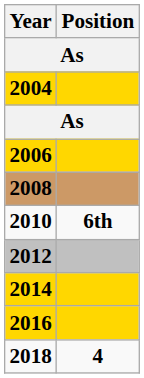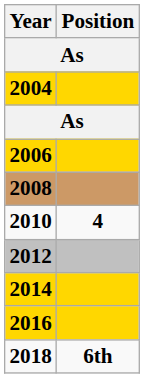2010 | Position: 6th -> 4
2018 | Position: 4 -> 6th
